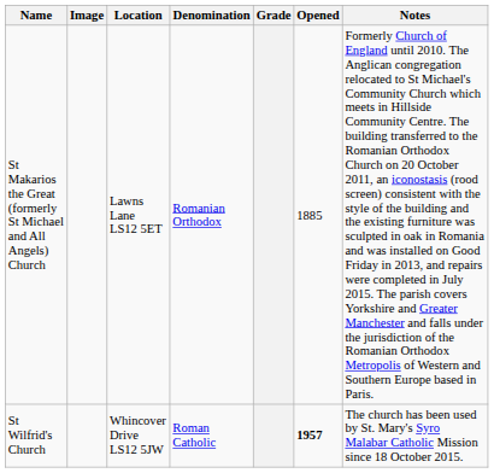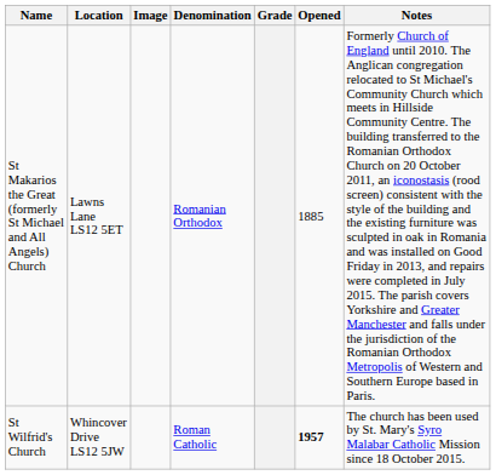columns swapped: Image <-> Location
